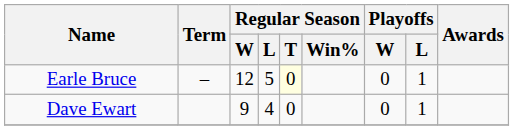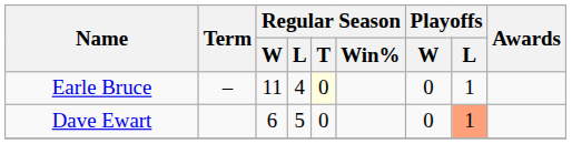Earle Bruce | Regular Season / W: 12 -> 11
Earle Bruce | Regular Season / L: 5 -> 4
Dave Ewart | Regular Season / W: 9 -> 6
Dave Ewart | Regular Season / L: 4 -> 5
Dave Ewart | Playoffs / L: no background -> lightsalmon background
